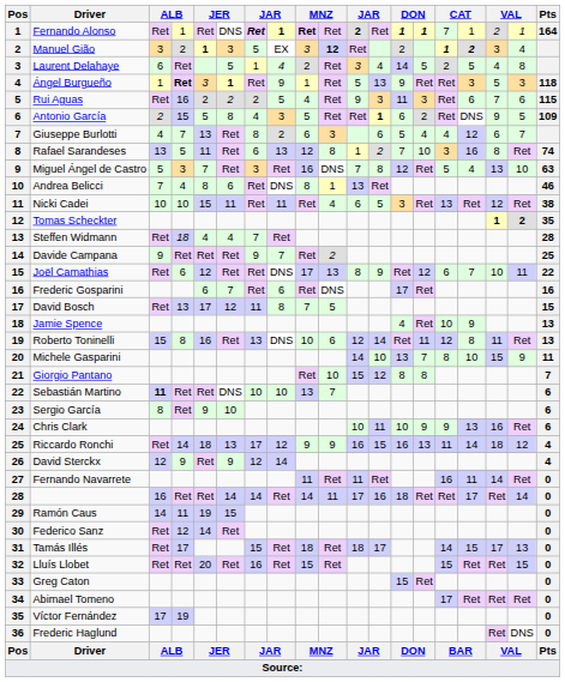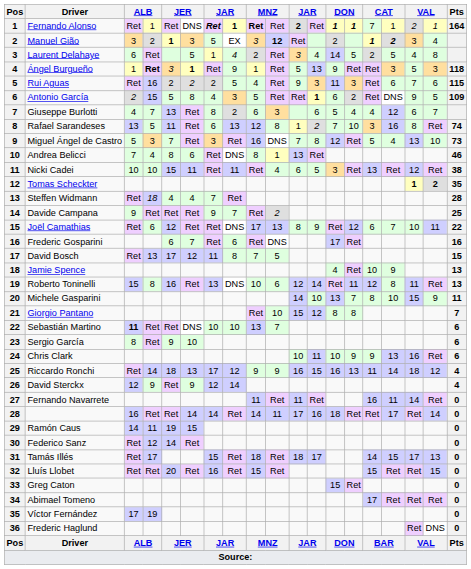Miguel Ángel de Castro | Pts: 63 -> 73
